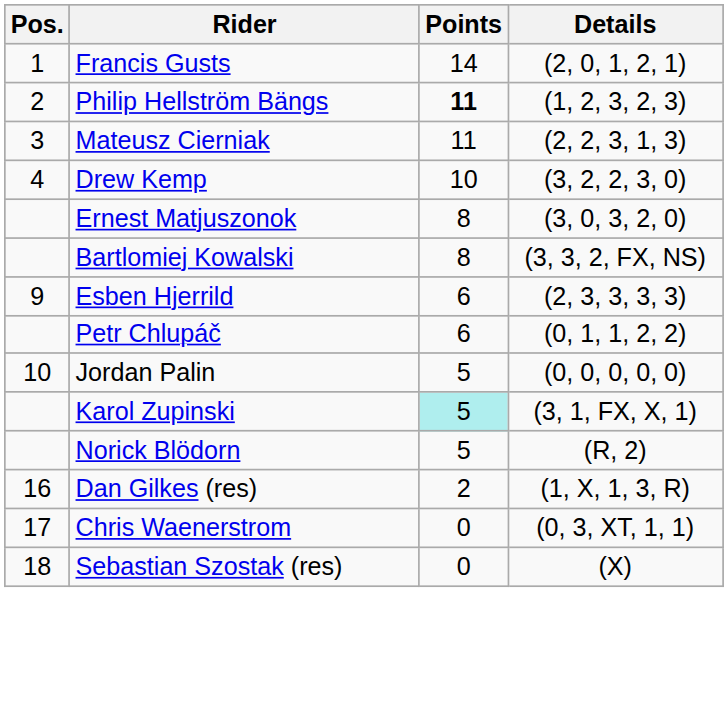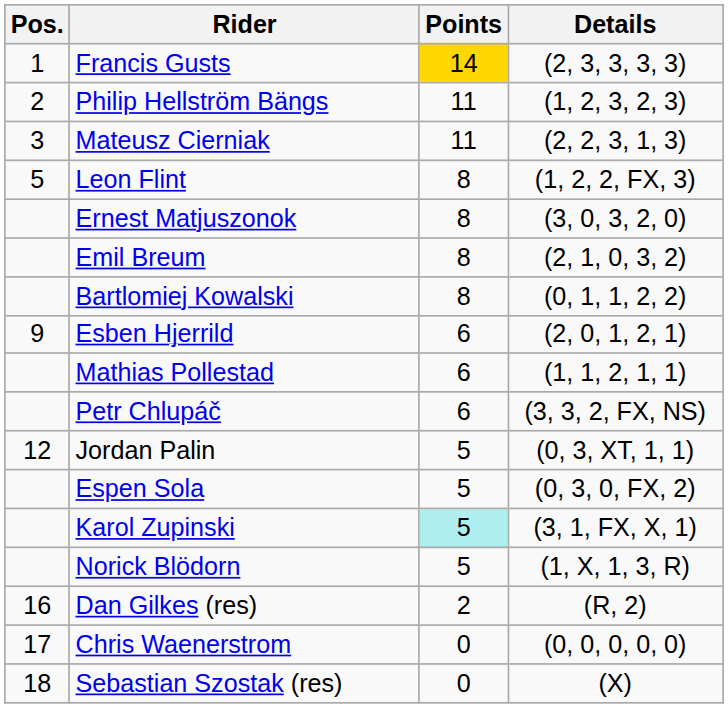Francis Gusts | Points: no background -> gold background
Francis Gusts | Details: (2, 0, 1, 2, 1) -> (2, 3, 3, 3, 3)
Philip Hellström Bängs | Points: bold -> normal
- row: 4 | Drew Kemp | 10 | (3, 2, 2, 3, 0)
+ row: 5 | Leon Flint | 8 | (1, 2, 2, FX, 3)
+ row: Emil Breum | 8 | (2, 1, 0, 3, 2)
Bartlomiej Kowalski | Details: (3, 3, 2, FX, NS) -> (0, 1, 1, 2, 2)
Esben Hjerrild | Details: (2, 3, 3, 3, 3) -> (2, 0, 1, 2, 1)
+ row: Mathias Pollestad | 6 | (1, 1, 2, 1, 1)
Petr Chlupáč | Details: (0, 1, 1, 2, 2) -> (3, 3, 2, FX, NS)
Jordan Palin | Pos.: 10 -> 12
Jordan Palin | Details: (0, 0, 0, 0, 0) -> (0, 3, XT, 1, 1)
+ row: Espen Sola | 5 | (0, 3, 0, FX, 2)
Norick Blödorn | Details: (R, 2) -> (1, X, 1, 3, R)
Dan Gilkes (res) | Details: (1, X, 1, 3, R) -> (R, 2)
Chris Waenerstrom | Details: (0, 3, XT, 1, 1) -> (0, 0, 0, 0, 0)
